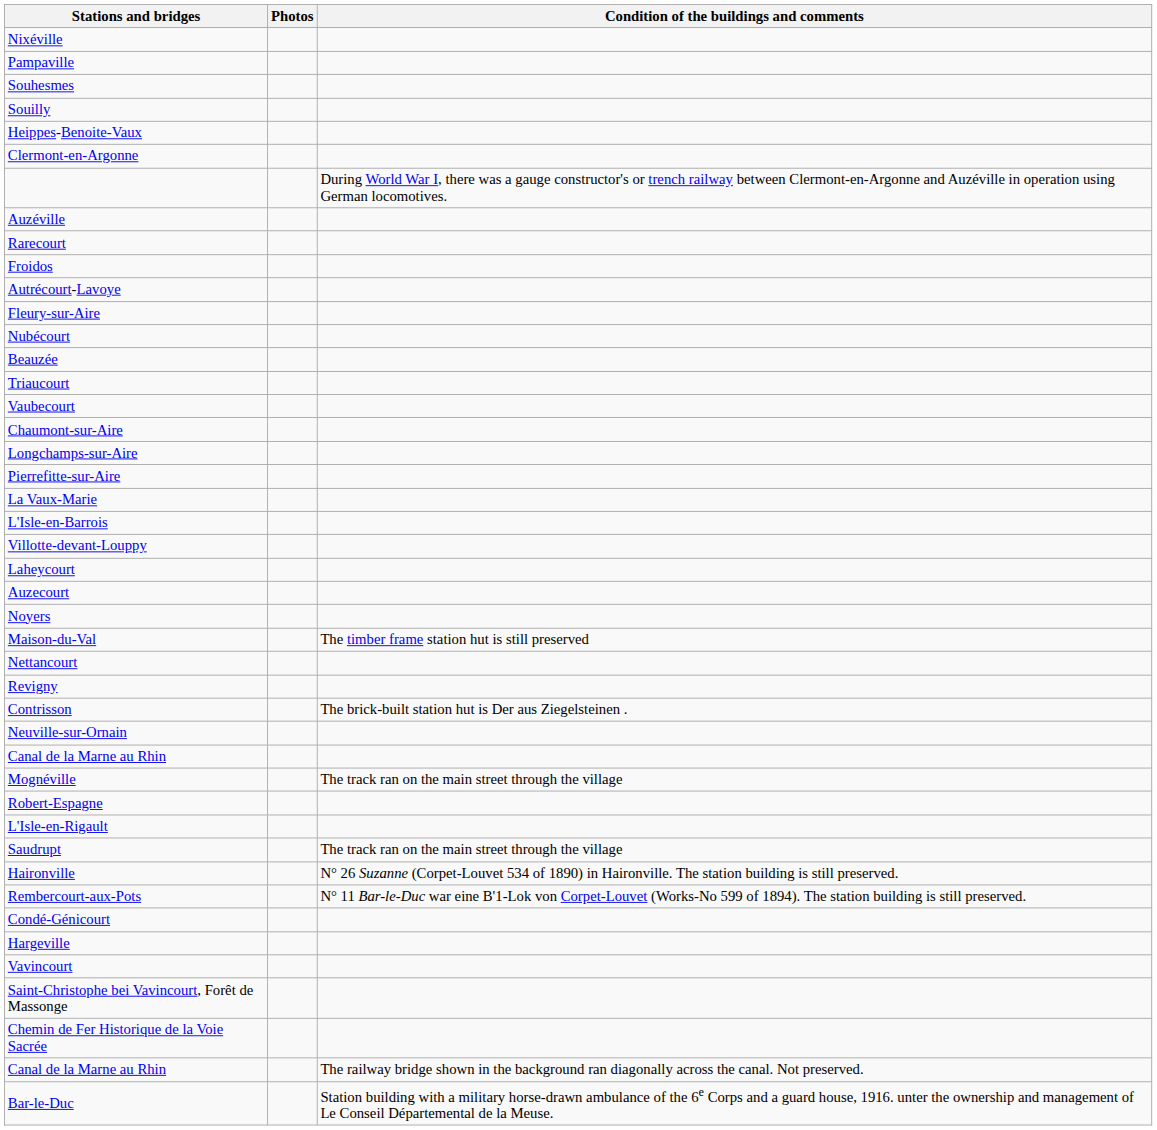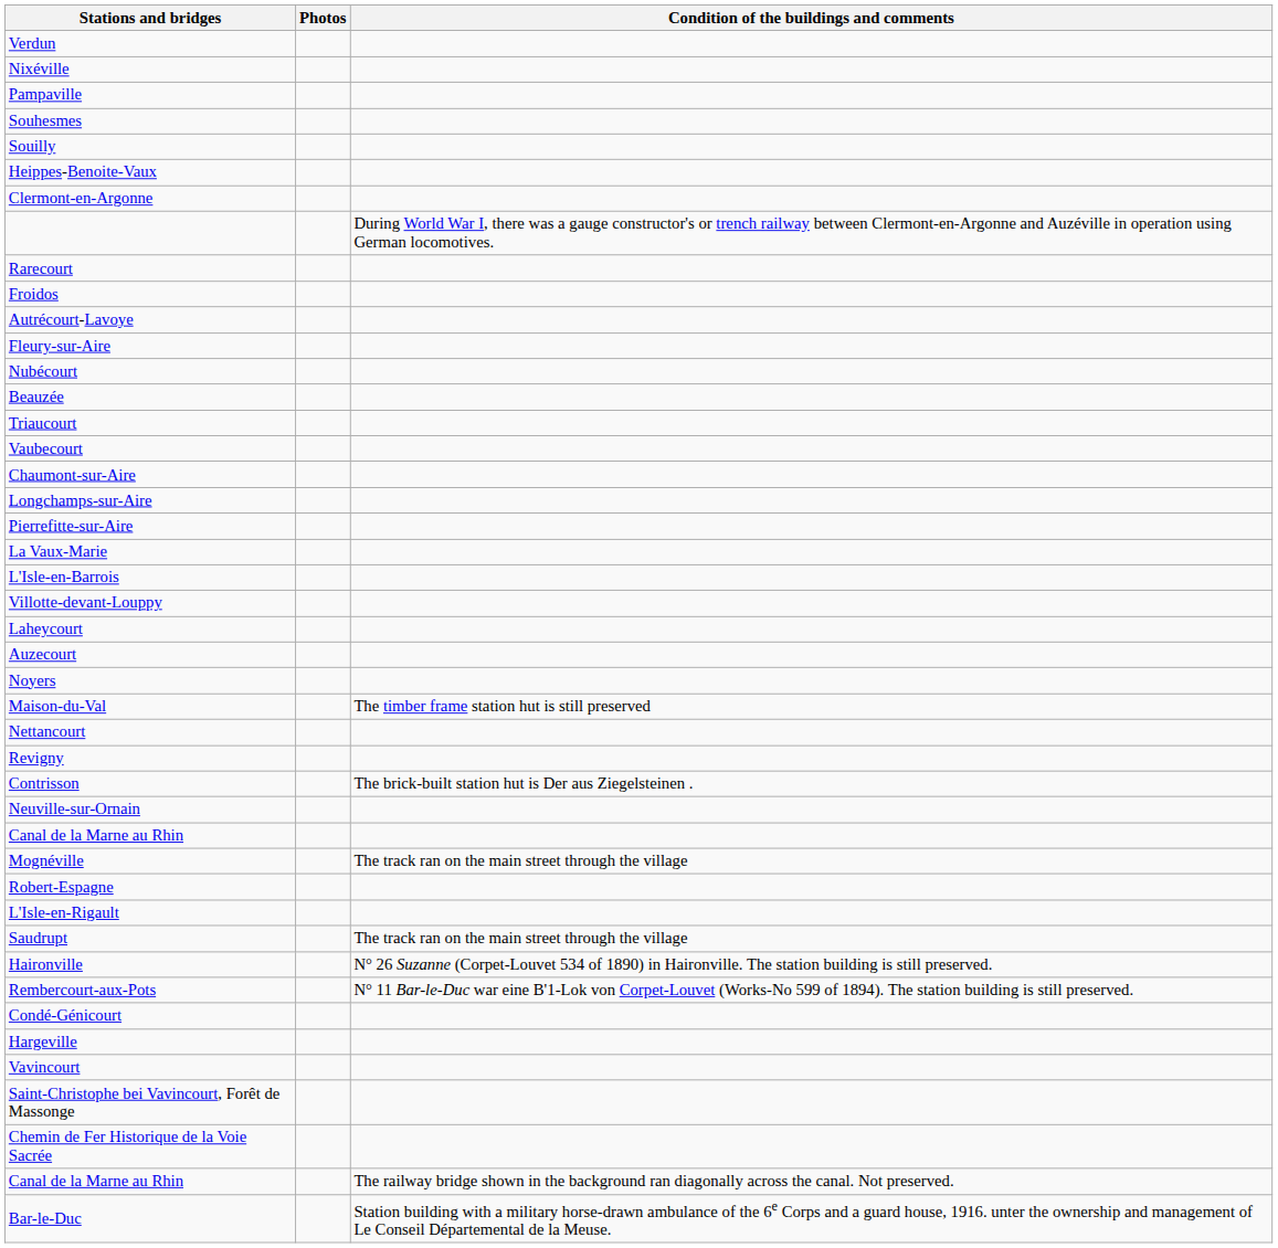+ row: Verdun
- row: Auzéville
